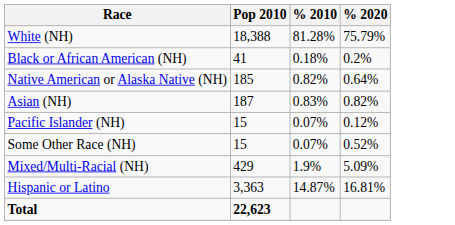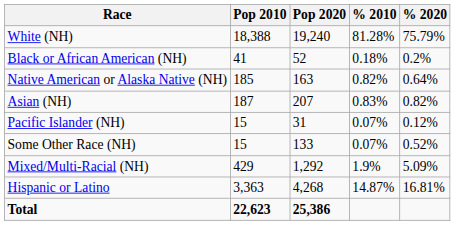+ column: Pop 2020 | 19,240 | 52 | 163 | 207 | 31 | 133 | 1,292 | 4,268 | 25,386
